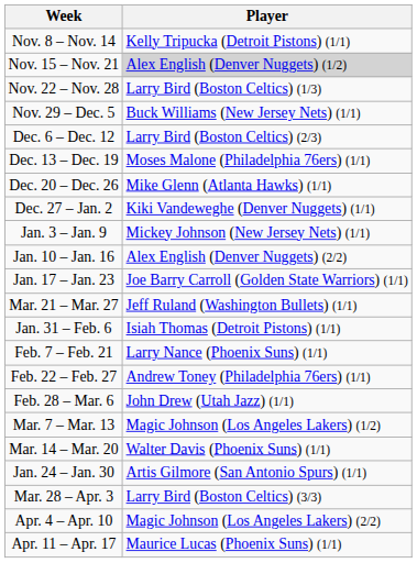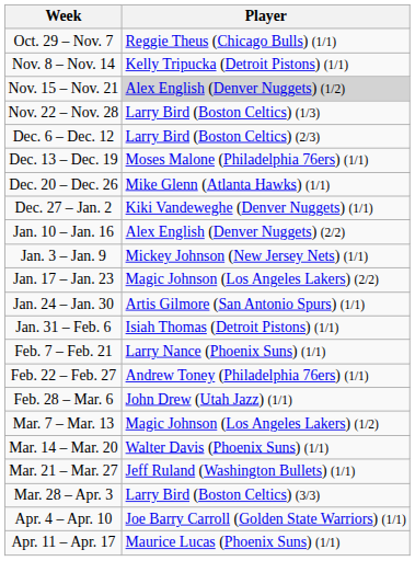+ row: Oct. 29 – Nov. 7 | Reggie Theus (Chicago Bulls) (1/1)
- row: Nov. 29 – Dec. 5 | Buck Williams (New Jersey Nets) (1/1)
rows swapped: Jan. 3 – Jan. 9 <-> Jan. 10 – Jan. 16
Jan. 17 – Jan. 23 | Player: Joe Barry Carroll (Golden State Warriors) (1/1) -> Magic Johnson (Los Angeles Lakers) (2/2)
rows swapped: Jan. 24 – Jan. 30 <-> Mar. 21 – Mar. 27
Apr. 4 – Apr. 10 | Player: Magic Johnson (Los Angeles Lakers) (2/2) -> Joe Barry Carroll (Golden State Warriors) (1/1)
